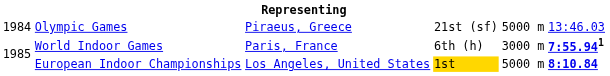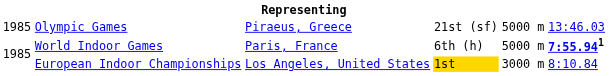Olympic Games | column 1: 1984 -> 1985
World Indoor Games | column 5: 3000 m -> 5000 m
European Indoor Championships | column 5: 5000 m -> 3000 m
European Indoor Championships | column 6: bold -> normal
